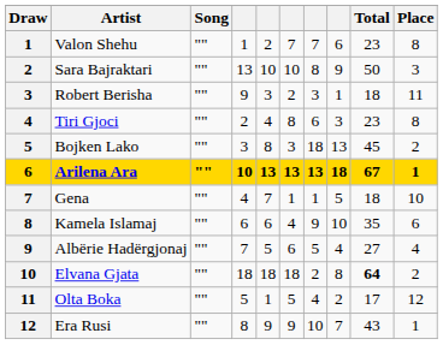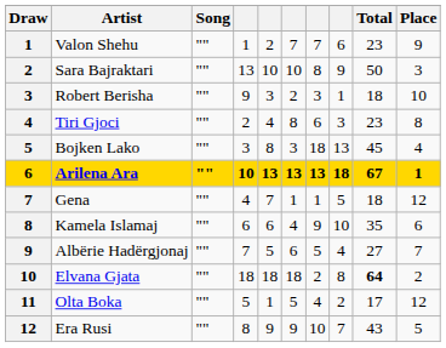Valon Shehu | Place: 8 -> 9
Robert Berisha | Place: 11 -> 10
Bojken Lako | Place: 2 -> 4
Gena | Place: 10 -> 12
Albërie Hadërgjonaj | Place: 4 -> 7
Era Rusi | Place: 1 -> 5
